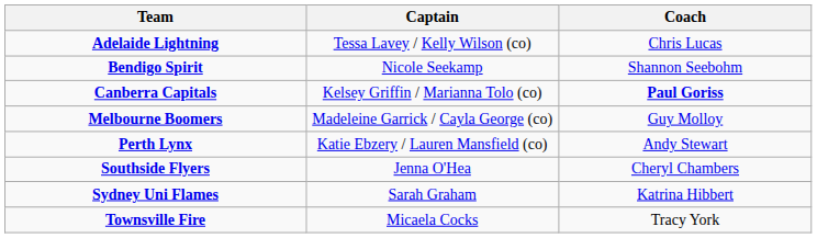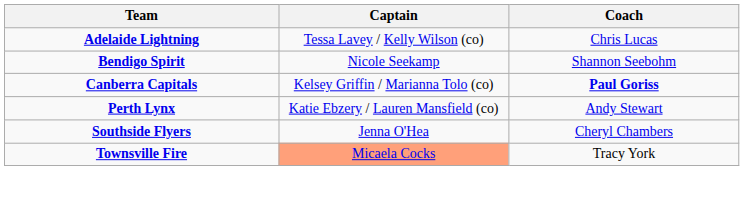- row: Melbourne Boomers | Madeleine Garrick / Cayla George (co) | Guy Molloy
- row: Sydney Uni Flames | Sarah Graham | Katrina Hibbert
Townsville Fire | Captain: no background -> lightsalmon background
